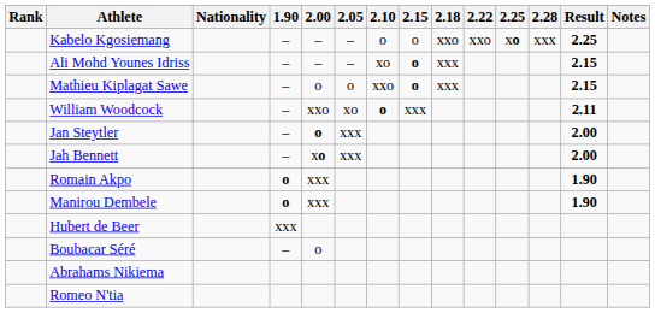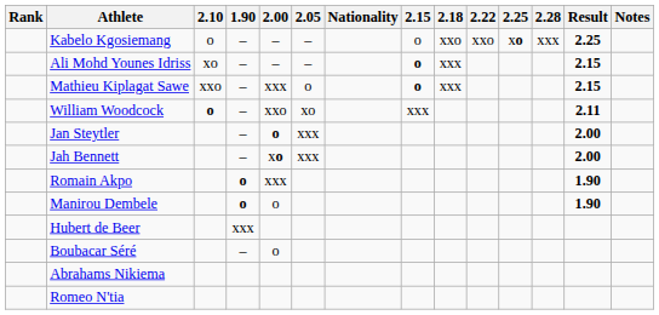columns swapped: Nationality <-> 2.10
Mathieu Kiplagat Sawe | 2.00: o -> xxx
Manirou Dembele | 2.00: xxx -> o
